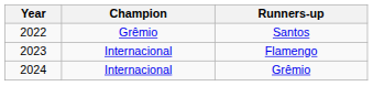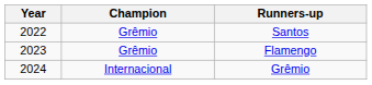Flamengo | Champion: Internacional -> Grêmio
